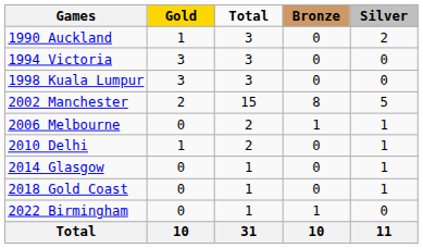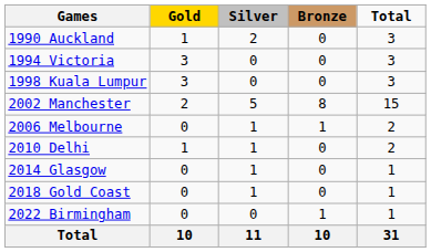columns swapped: Silver <-> Total
